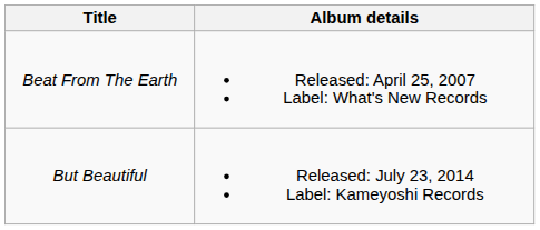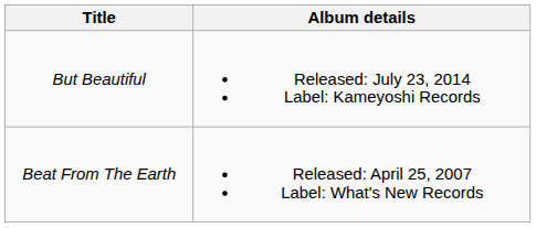rows swapped: Beat From The Earth <-> But Beautiful
